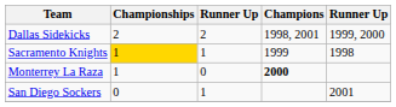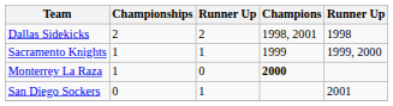Dallas Sidekicks | column 5: 1999, 2000 -> 1998
Sacramento Knights | Championships: gold background -> no background
Sacramento Knights | column 5: 1998 -> 1999, 2000
